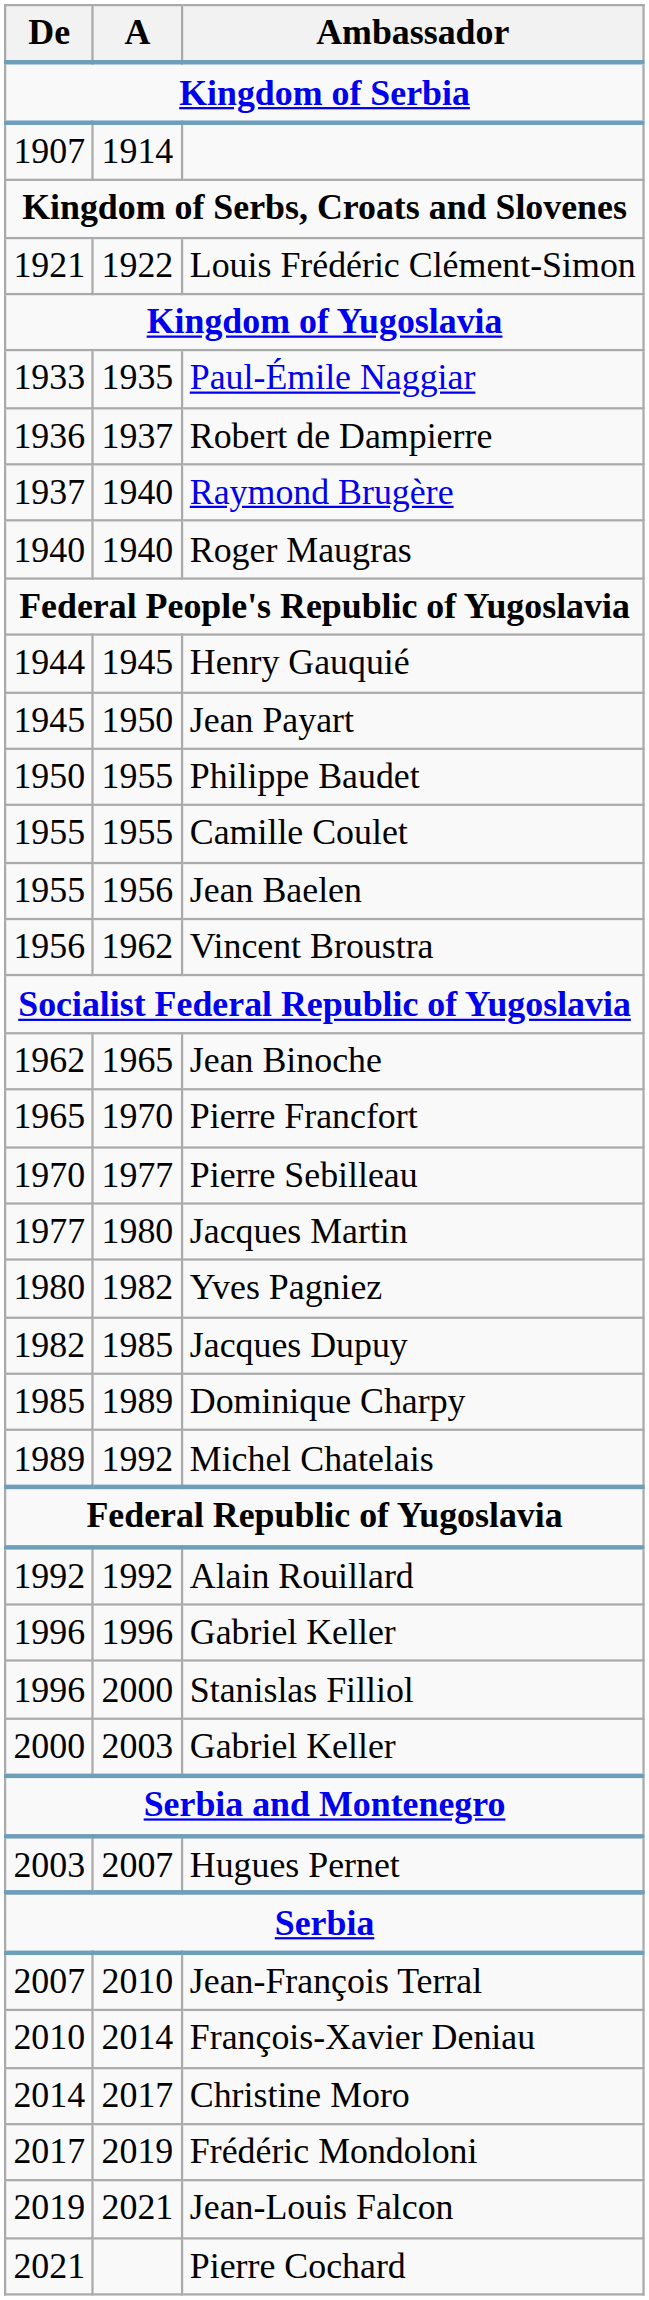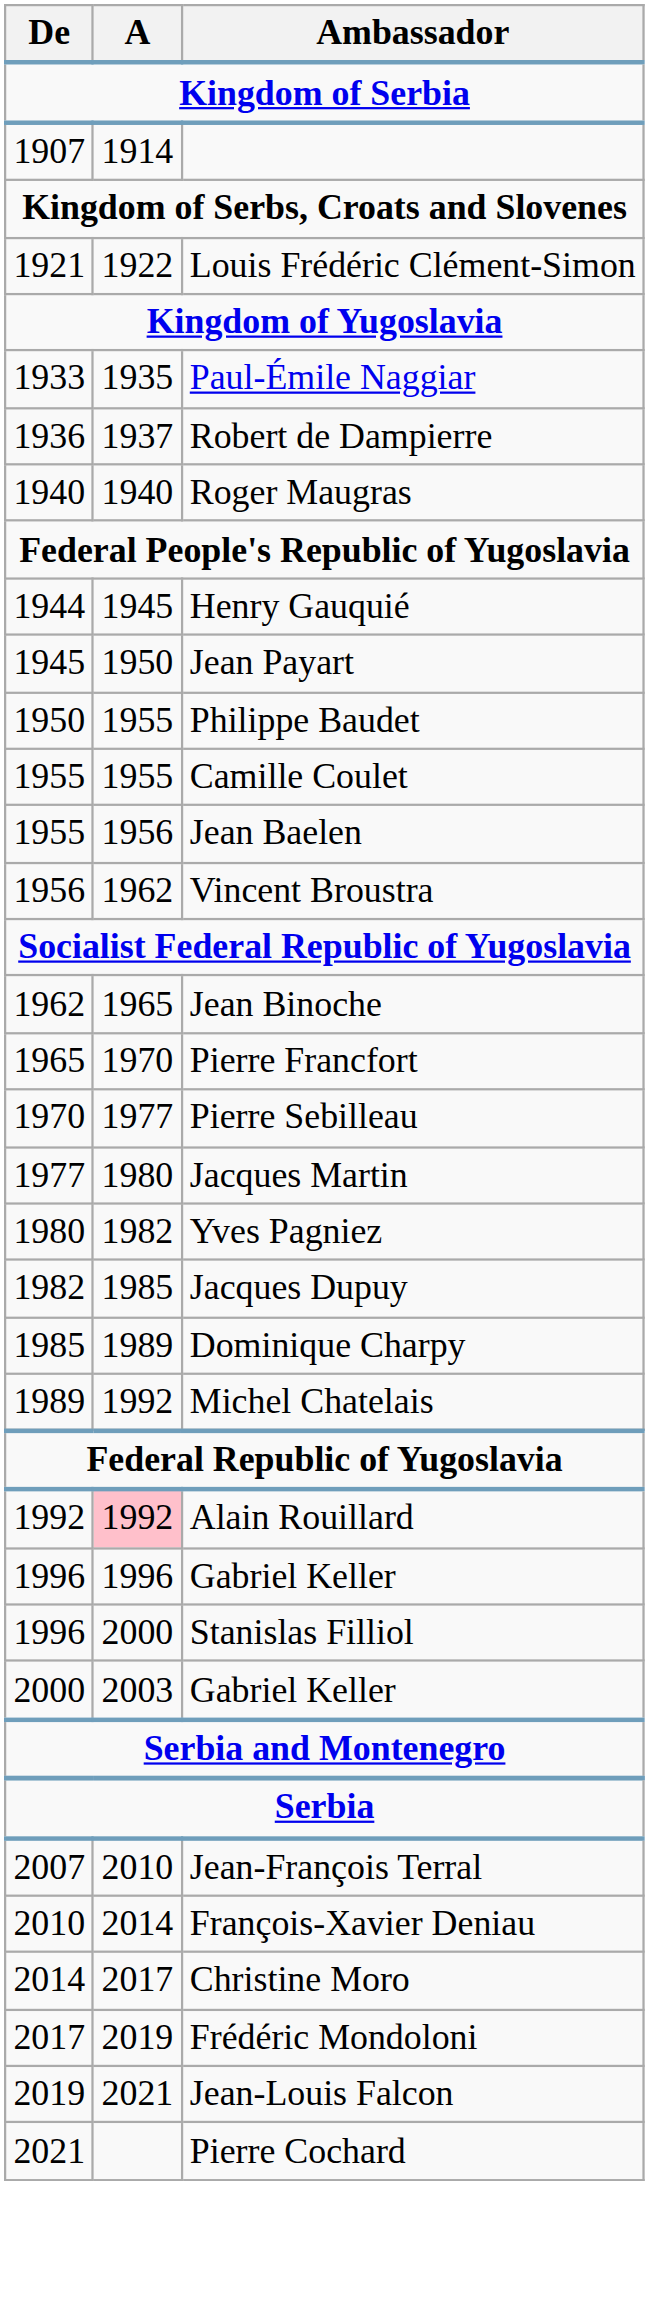- row: 1937 | 1940 | Raymond Brugère
Alain Rouillard | A: no background -> pink background
- row: 2003 | 2007 | Hugues Pernet
